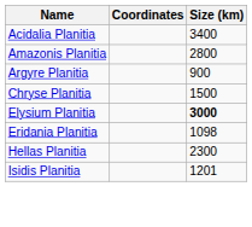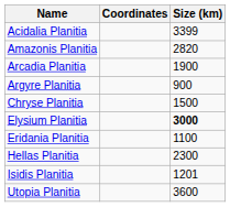Acidalia Planitia | Size (km): 3400 -> 3399
Amazonis Planitia | Size (km): 2800 -> 2820
+ row: Arcadia Planitia | 1900
Eridania Planitia | Size (km): 1098 -> 1100
+ row: Utopia Planitia | 3600
